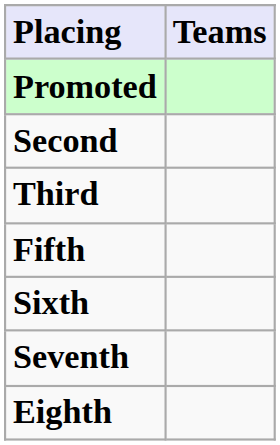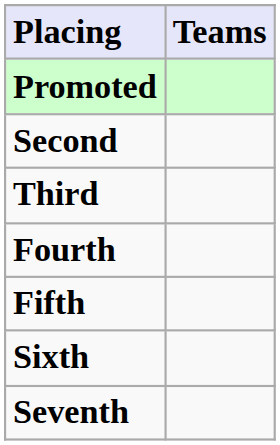+ row: Fourth
- row: Eighth
